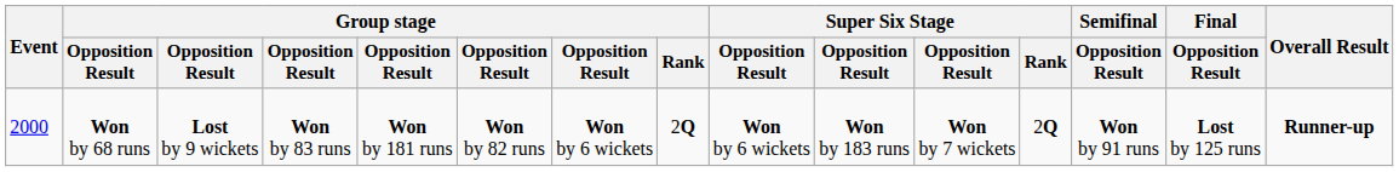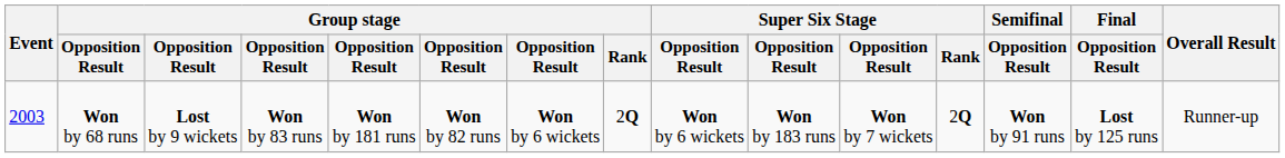Won by 68 runs | Event: 2000 -> 2003
Won by 68 runs | Overall Result: bold -> normal
